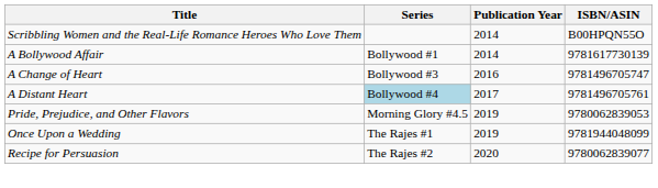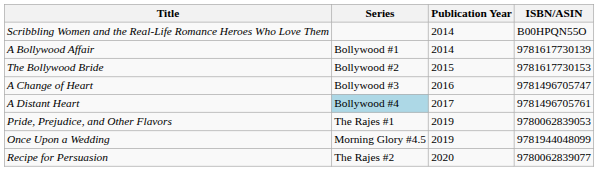+ row: The Bollywood Bride | Bollywood #2 | 2015 | 9781617730153
Pride, Prejudice, and Other Flavors | Series: Morning Glory #4.5 -> The Rajes #1
Once Upon a Wedding | Series: The Rajes #1 -> Morning Glory #4.5
